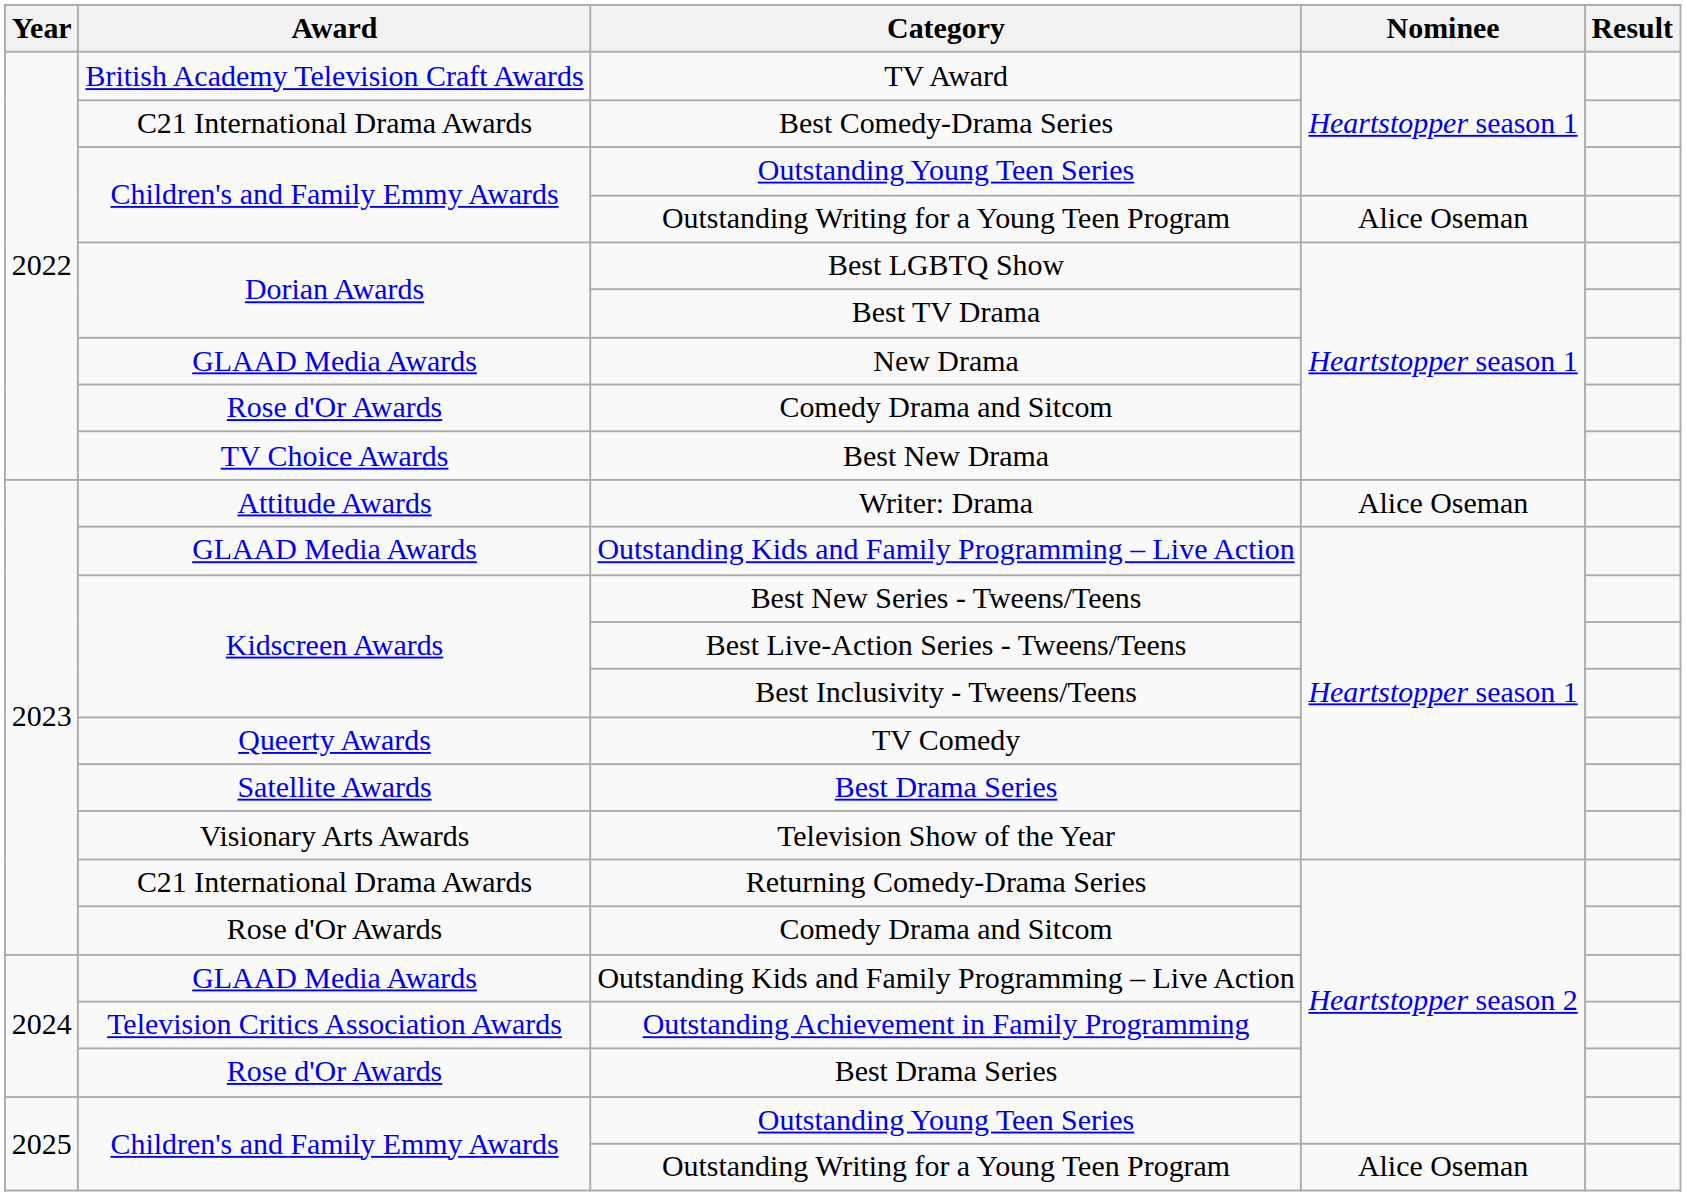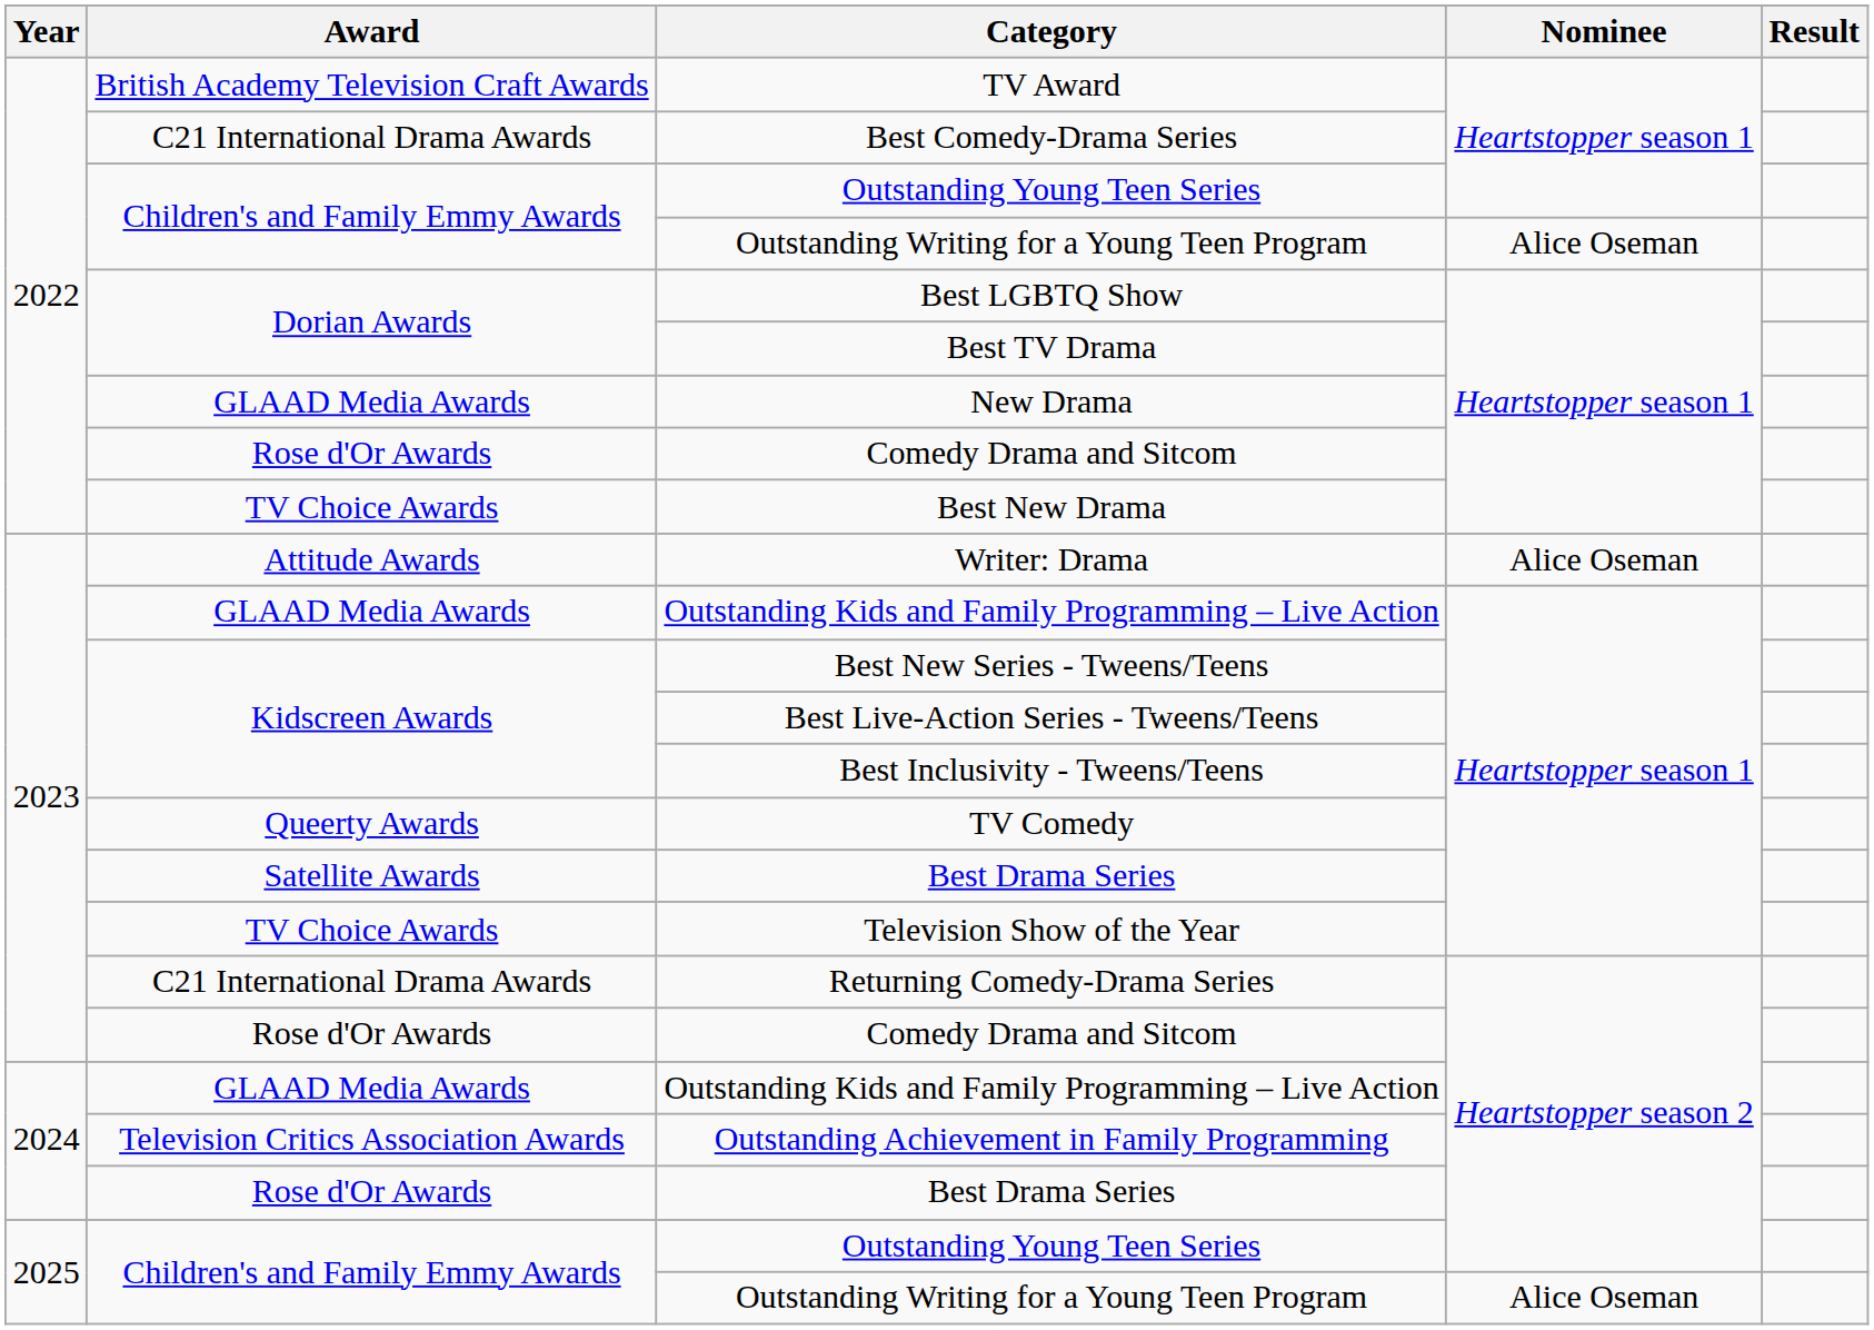Television Show of the Year | Award: Visionary Arts Awards -> TV Choice Awards
